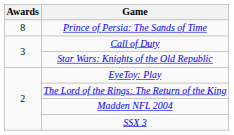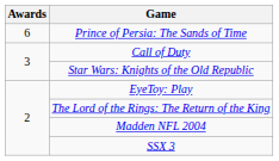Prince of Persia: The Sands of Time | Awards: 8 -> 6
